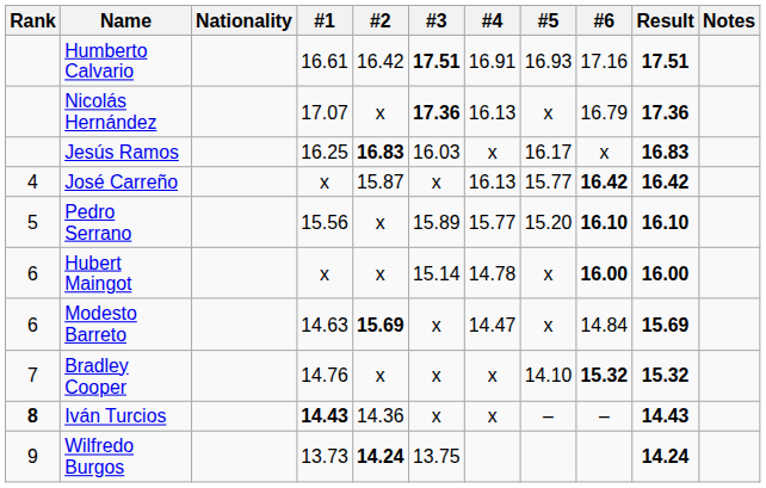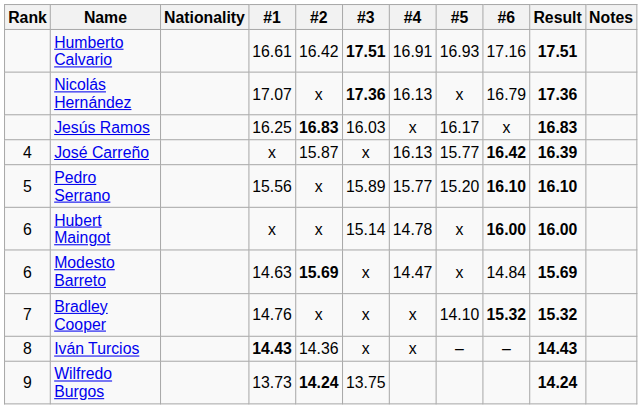José Carreño | Result: 16.42 -> 16.39
Iván Turcios | Rank: bold -> normal
